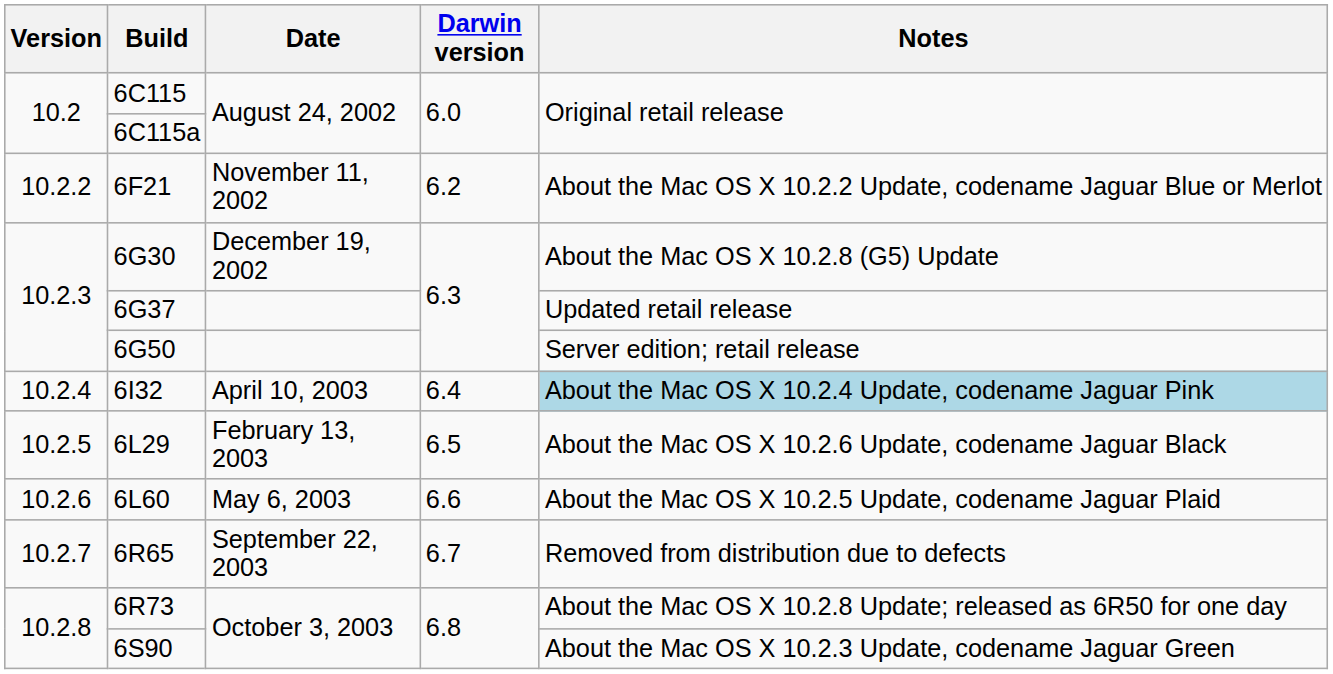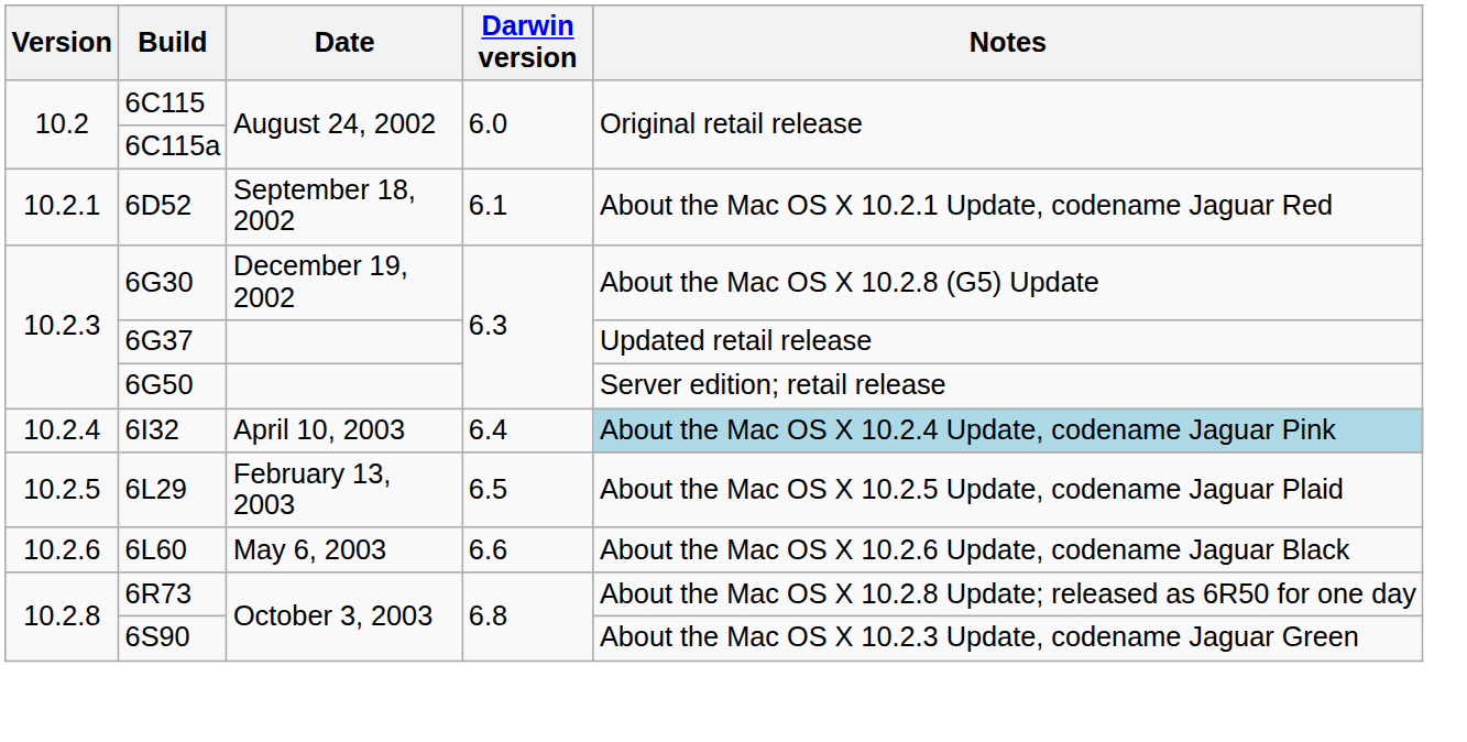+ row: 10.2.1 | 6D52 | September 18, 2002 | 6.1 | About the Mac OS X 10.2.1 Update, codename Jaguar Red
- row: 10.2.2 | 6F21 | November 11, 2002 | 6.2 | About the Mac OS X 10.2.2 Update, codename Jaguar Blue or Merlot
6L29 | Notes: About the Mac OS X 10.2.6 Update, codename Jaguar Black -> About the Mac OS X 10.2.5 Update, codename Jaguar Plaid
6L60 | Notes: About the Mac OS X 10.2.5 Update, codename Jaguar Plaid -> About the Mac OS X 10.2.6 Update, codename Jaguar Black
- row: 10.2.7 | 6R65 | September 22, 2003 | 6.7 | Removed from distribution due to defects
